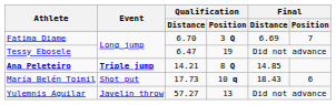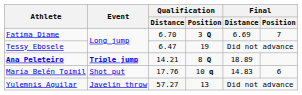Ana Peleteiro | Final / Distance: 14.85 -> 18.89
María Belén Toimil | Qualification / Distance: 17.73 -> 17.76
María Belén Toimil | Final / Distance: 18.43 -> 14.83
